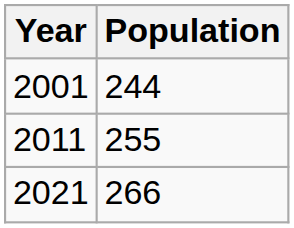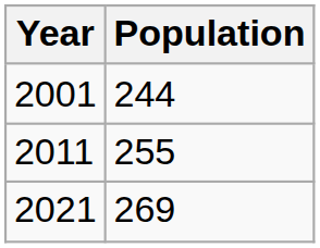2021 | Population: 266 -> 269
